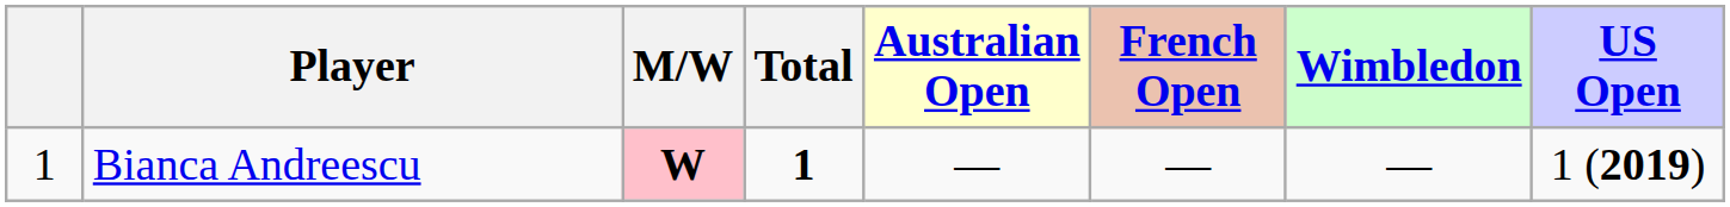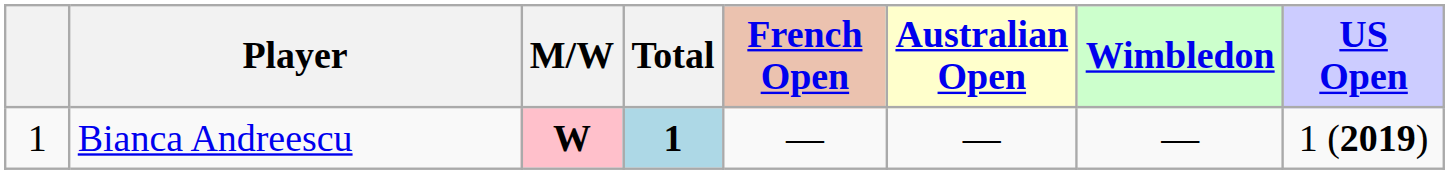columns swapped: Australian Open <-> French Open
Bianca Andreescu | Total: no background -> lightblue background
